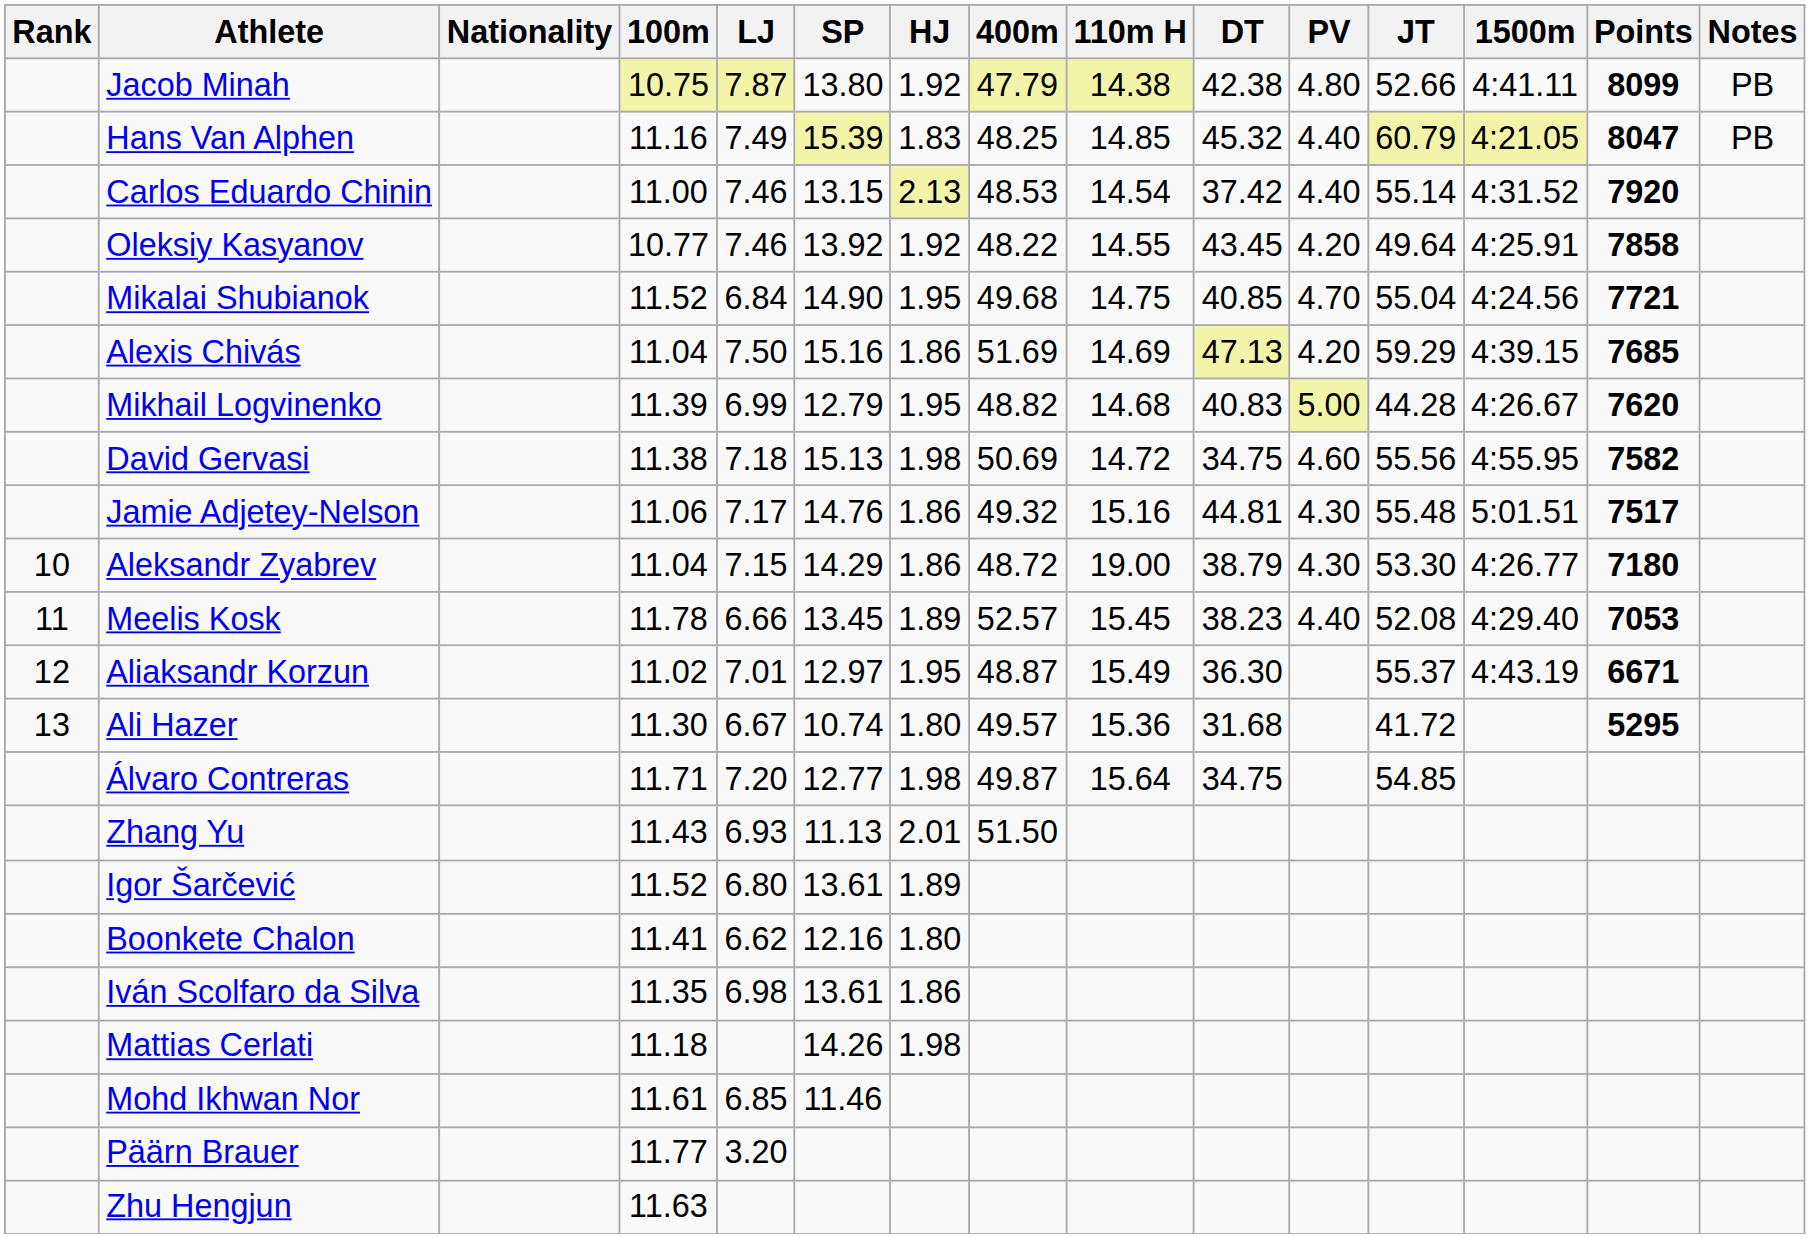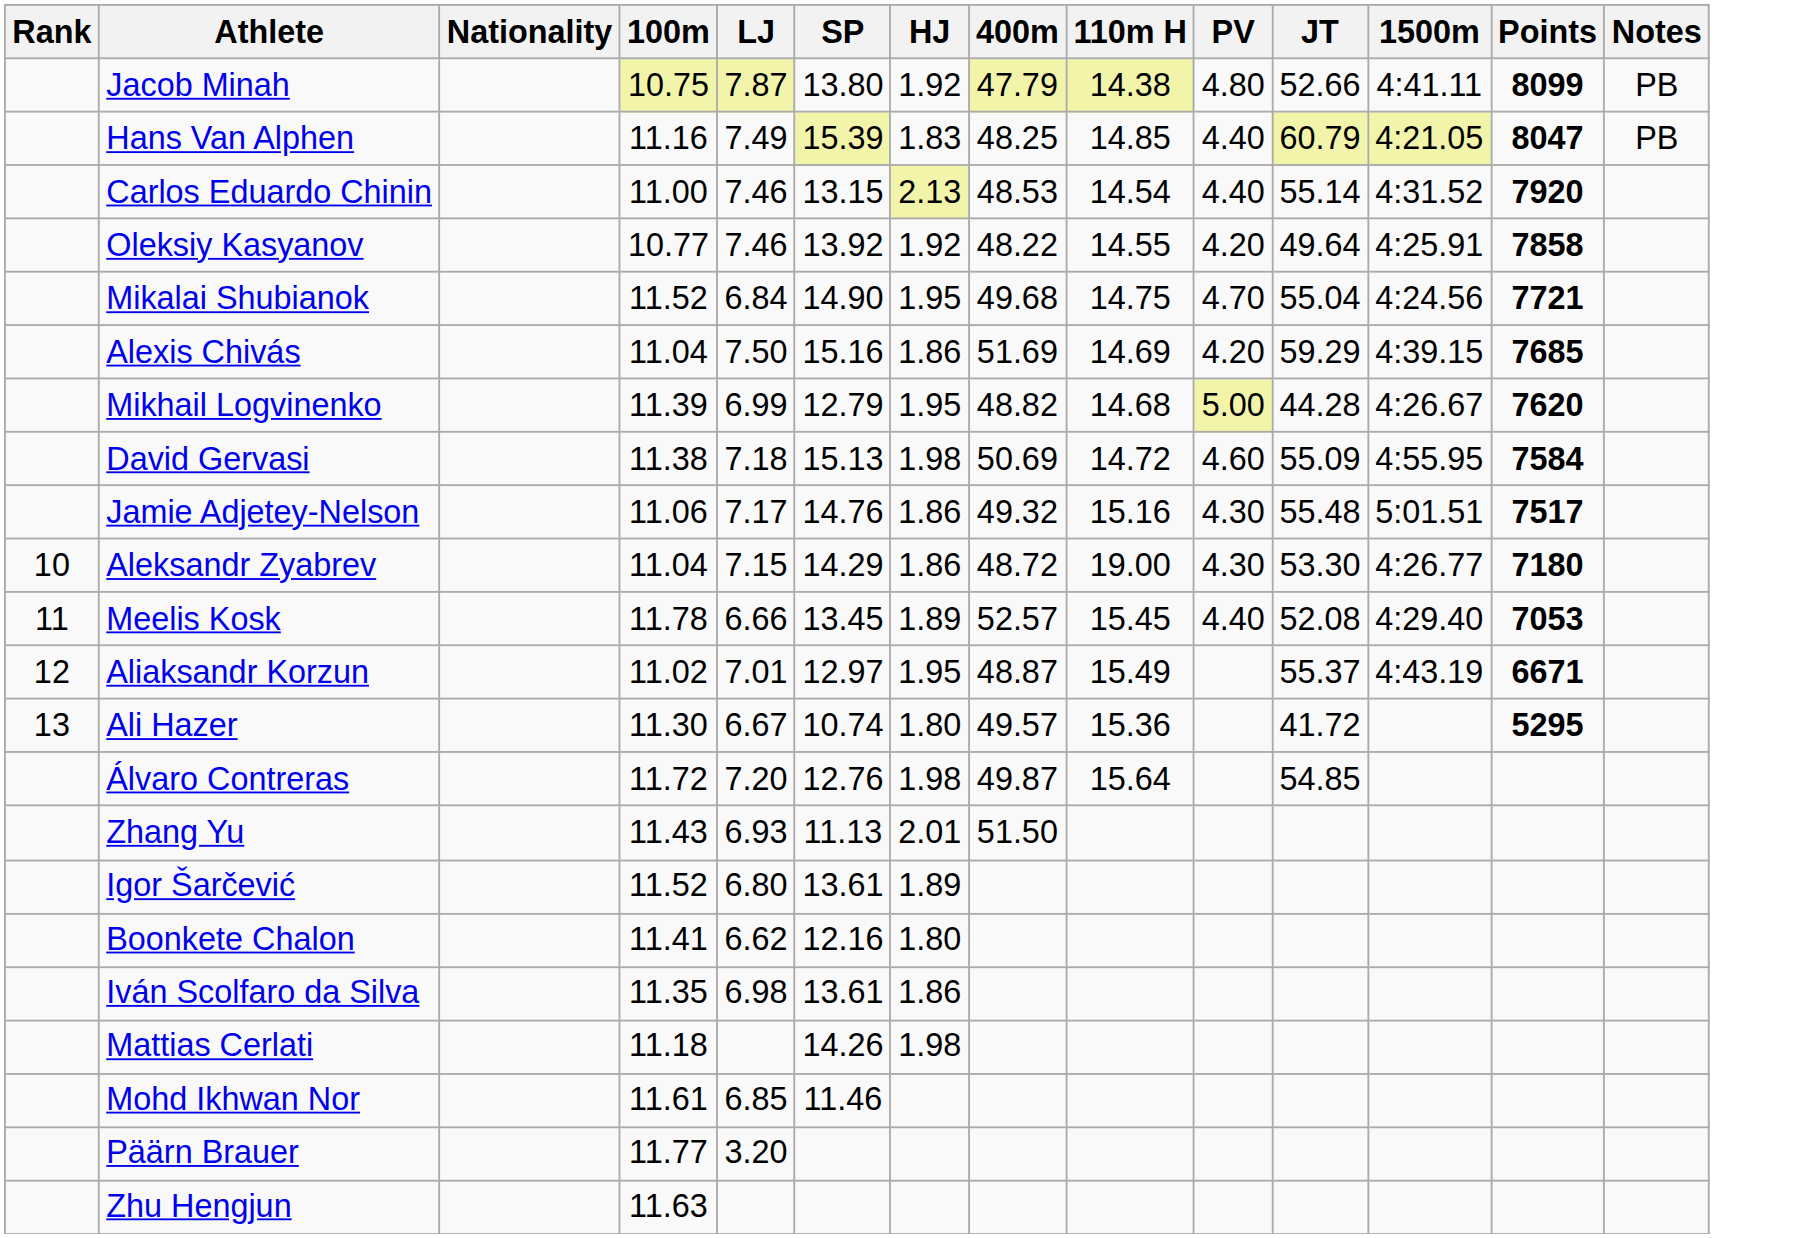- column: DT | 42.38 | 45.32 | 37.42 | 43.45 | 40.85 | 47.13 | 40.83 | 34.75 | 44.81 | 38.79 | 38.23 | 36.30 | 31.68 | 34.75
David Gervasi | JT: 55.56 -> 55.09
David Gervasi | Points: 7582 -> 7584
Álvaro Contreras | 100m: 11.71 -> 11.72
Álvaro Contreras | SP: 12.77 -> 12.76
